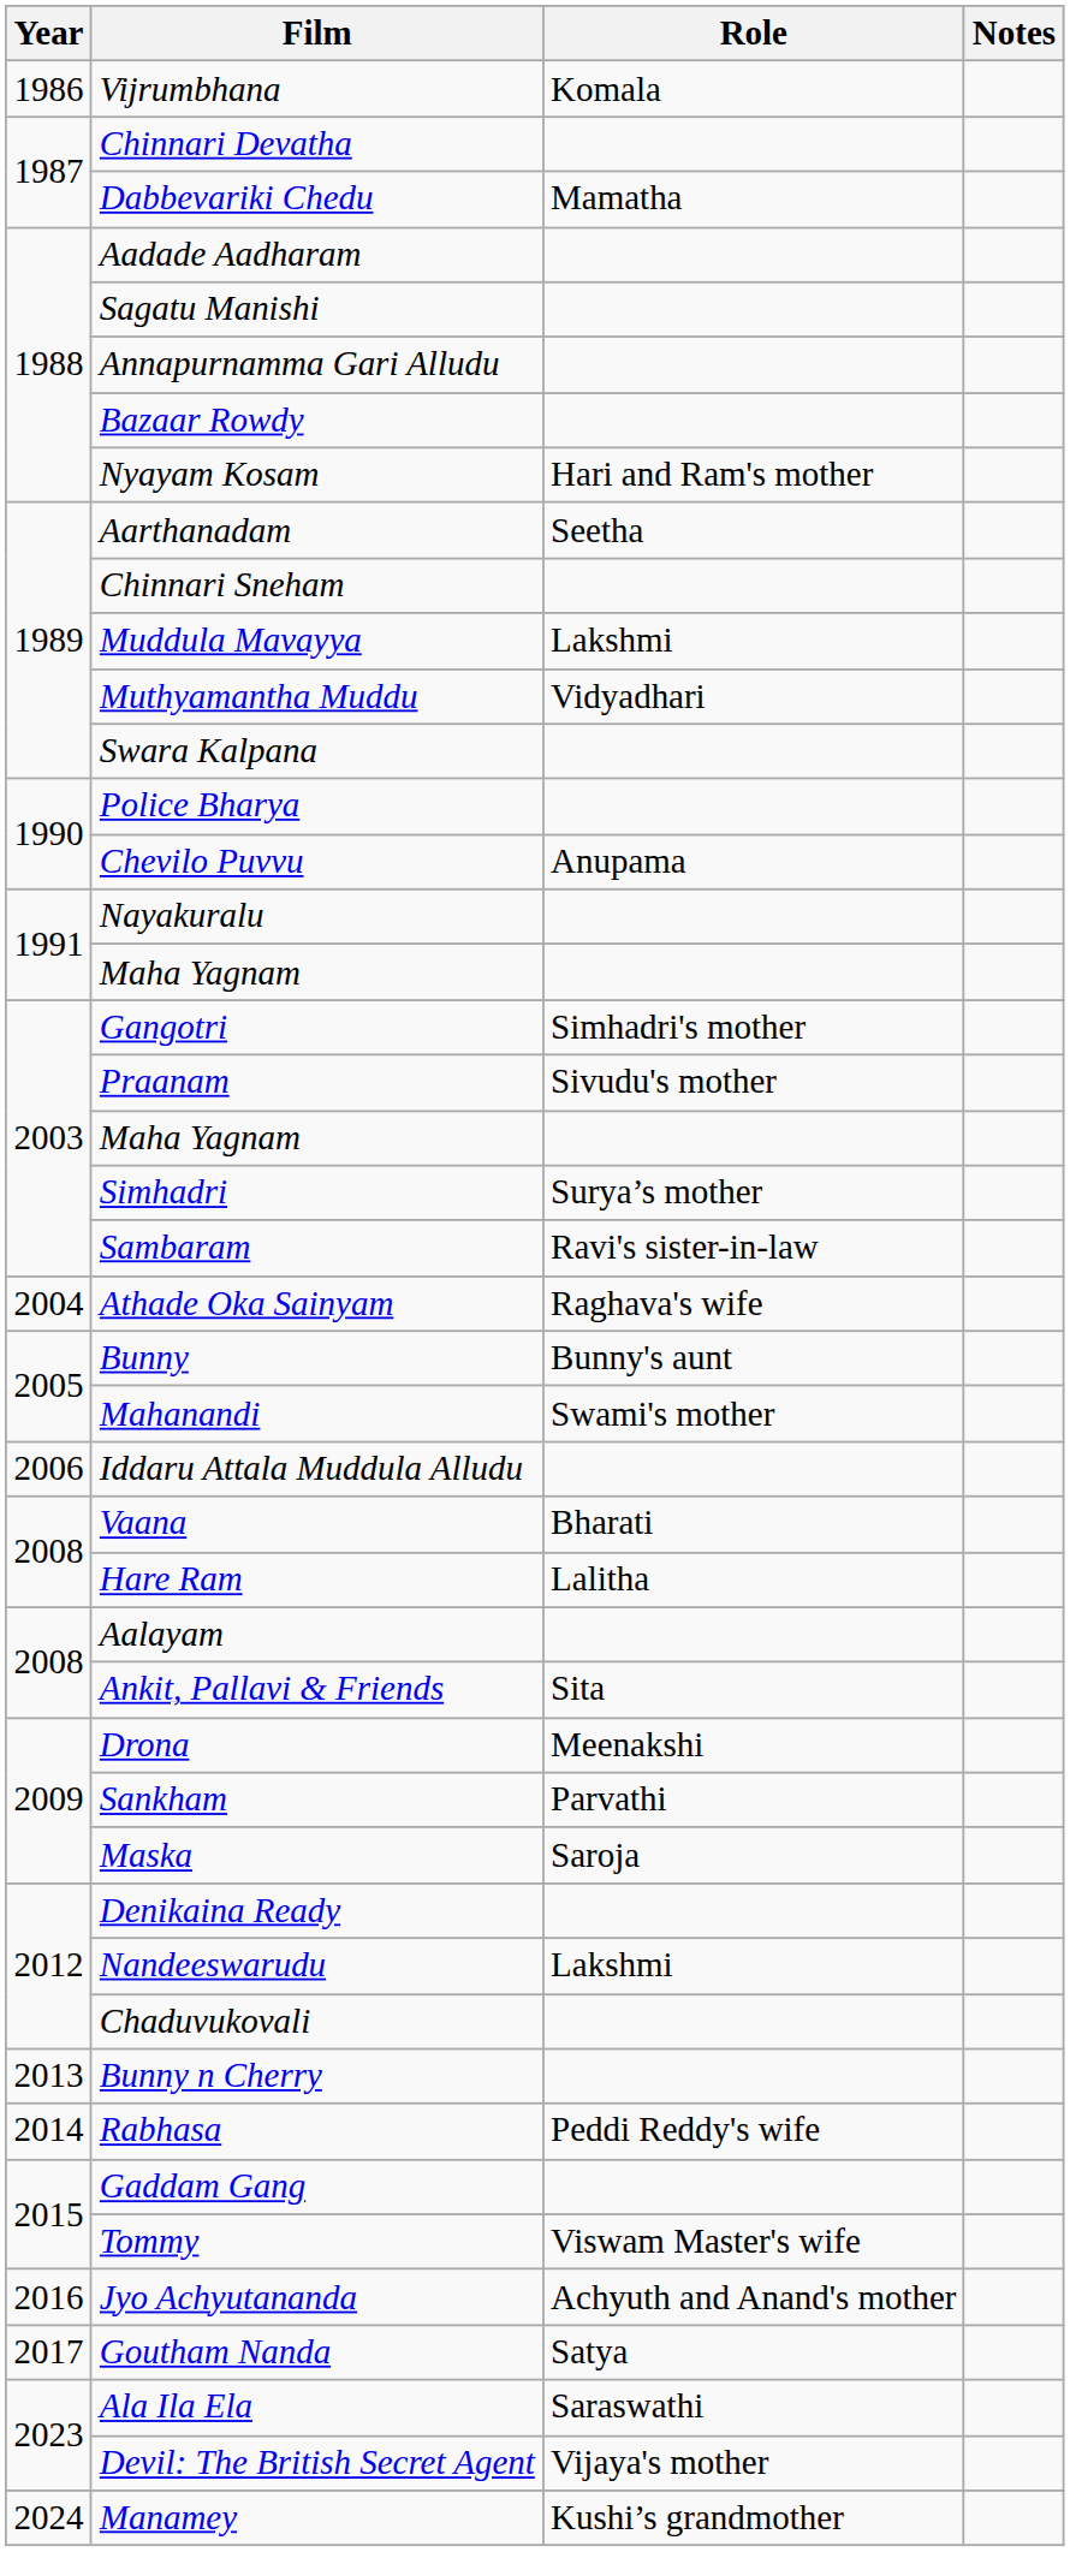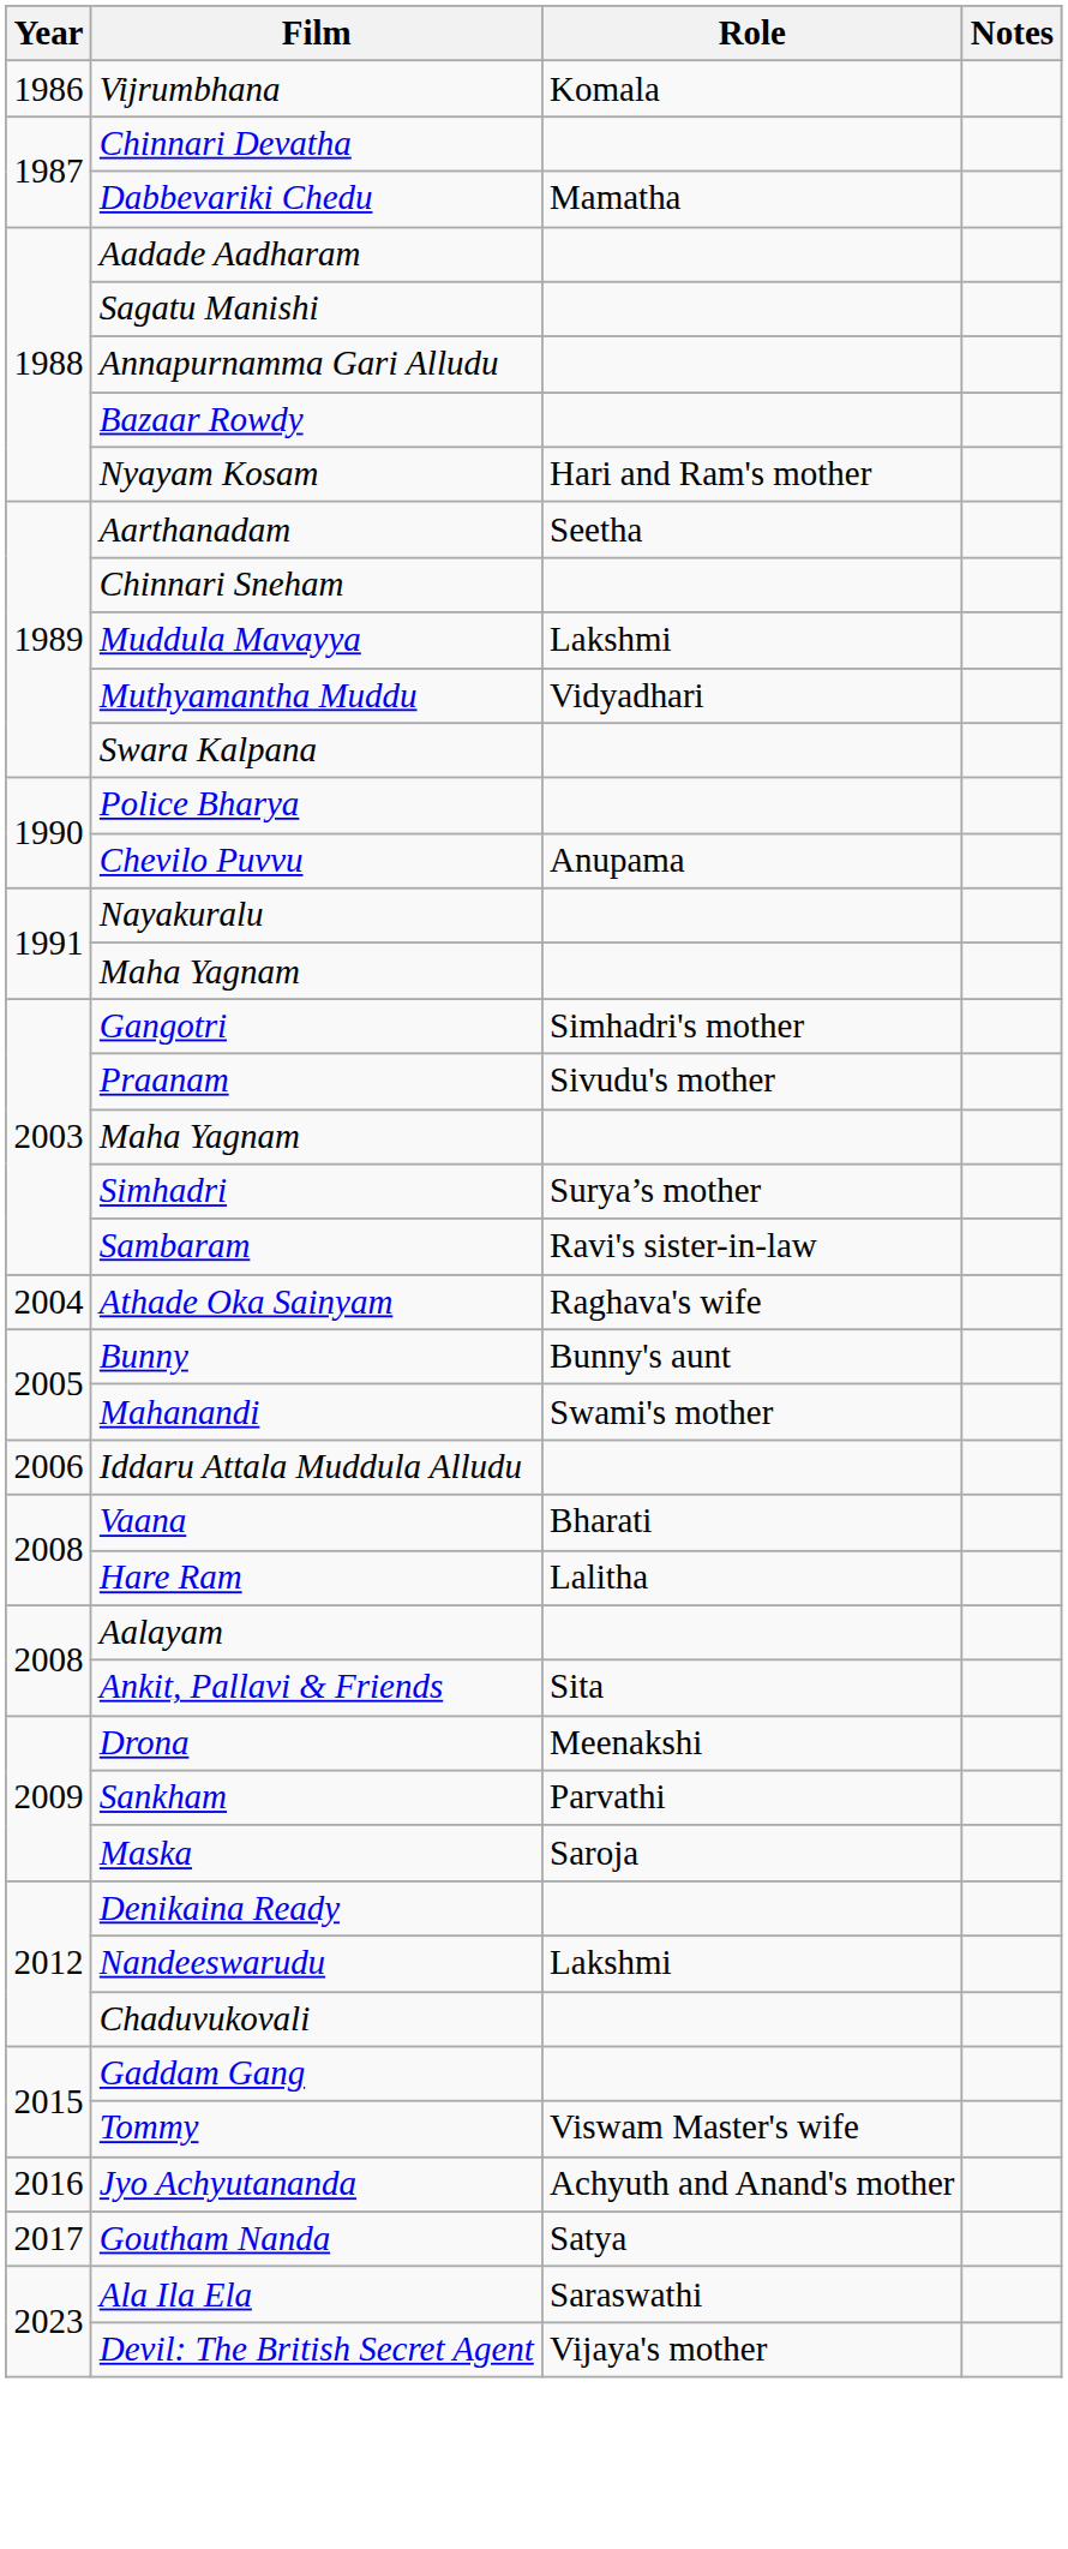- row: 2013 | Bunny n Cherry
- row: 2014 | Rabhasa | Peddi Reddy's wife
- row: 2024 | Manamey | Kushi’s grandmother
